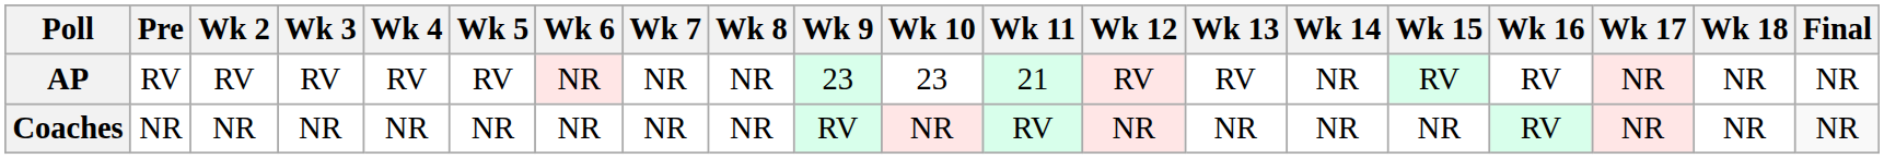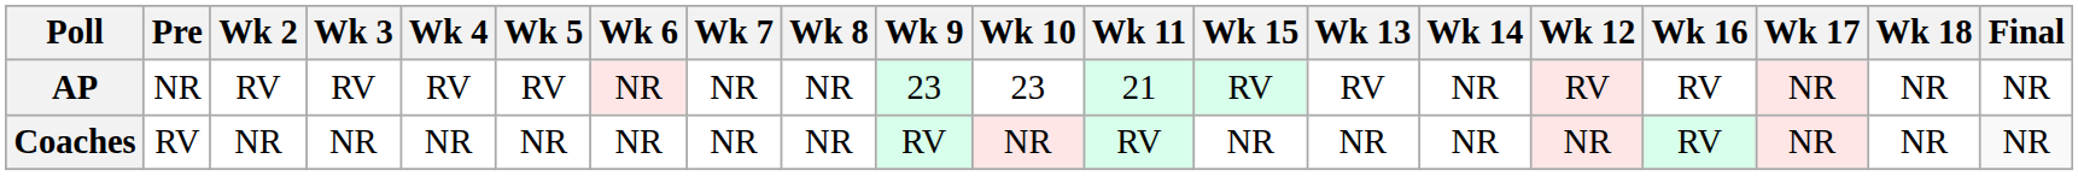columns swapped: Wk 12 <-> Wk 15
AP | Pre: RV -> NR
Coaches | Pre: NR -> RV
